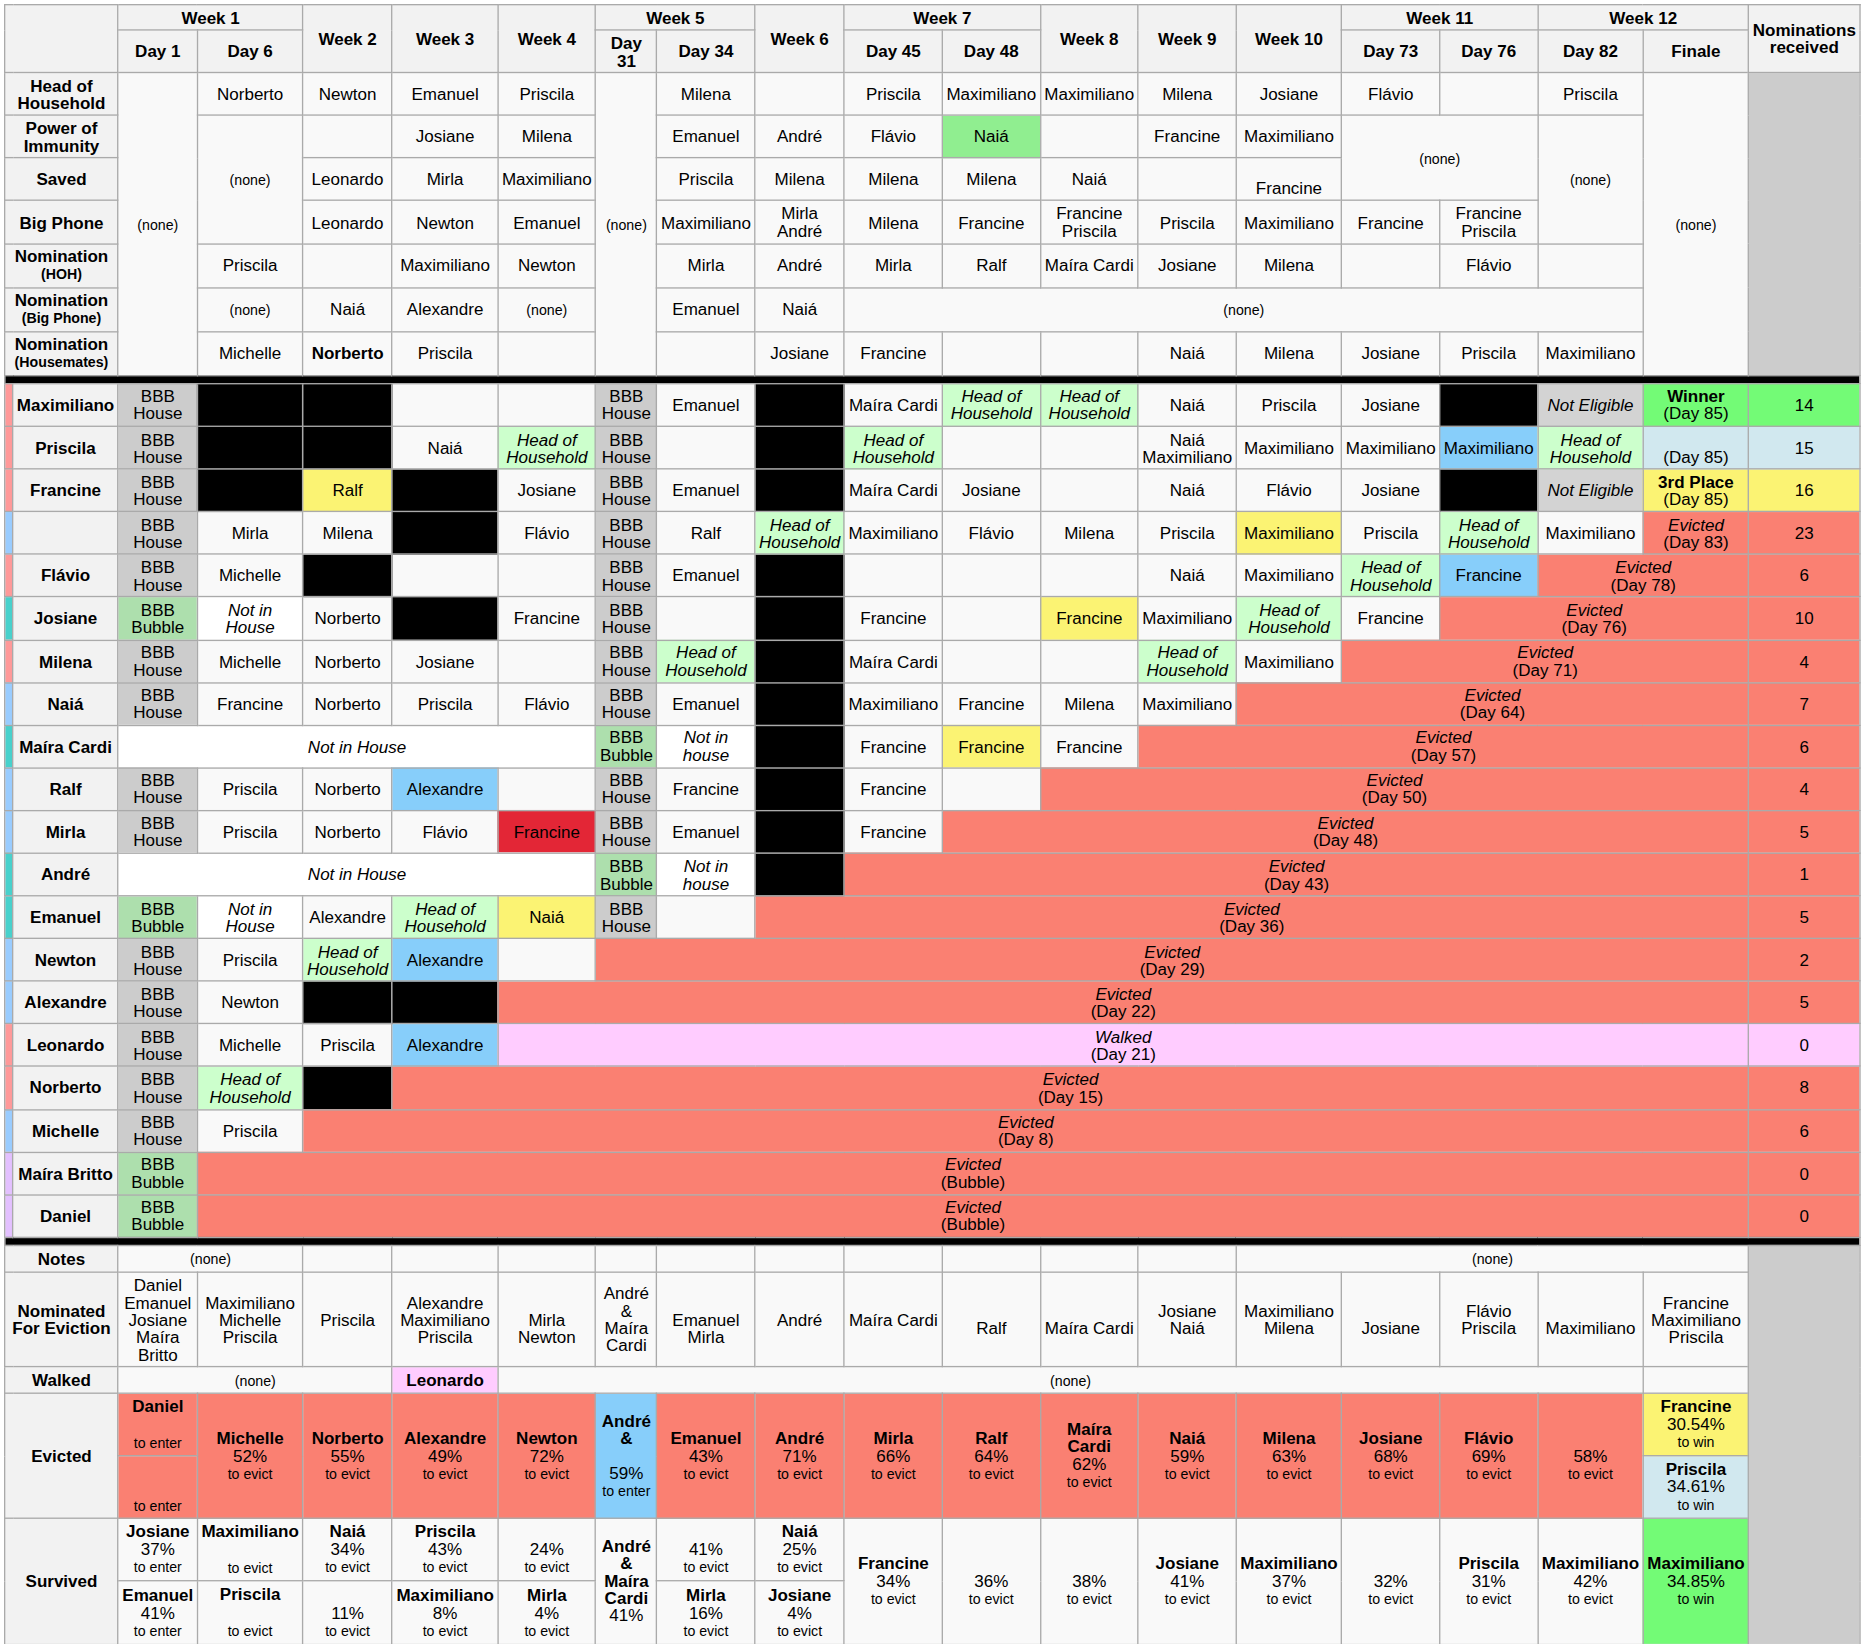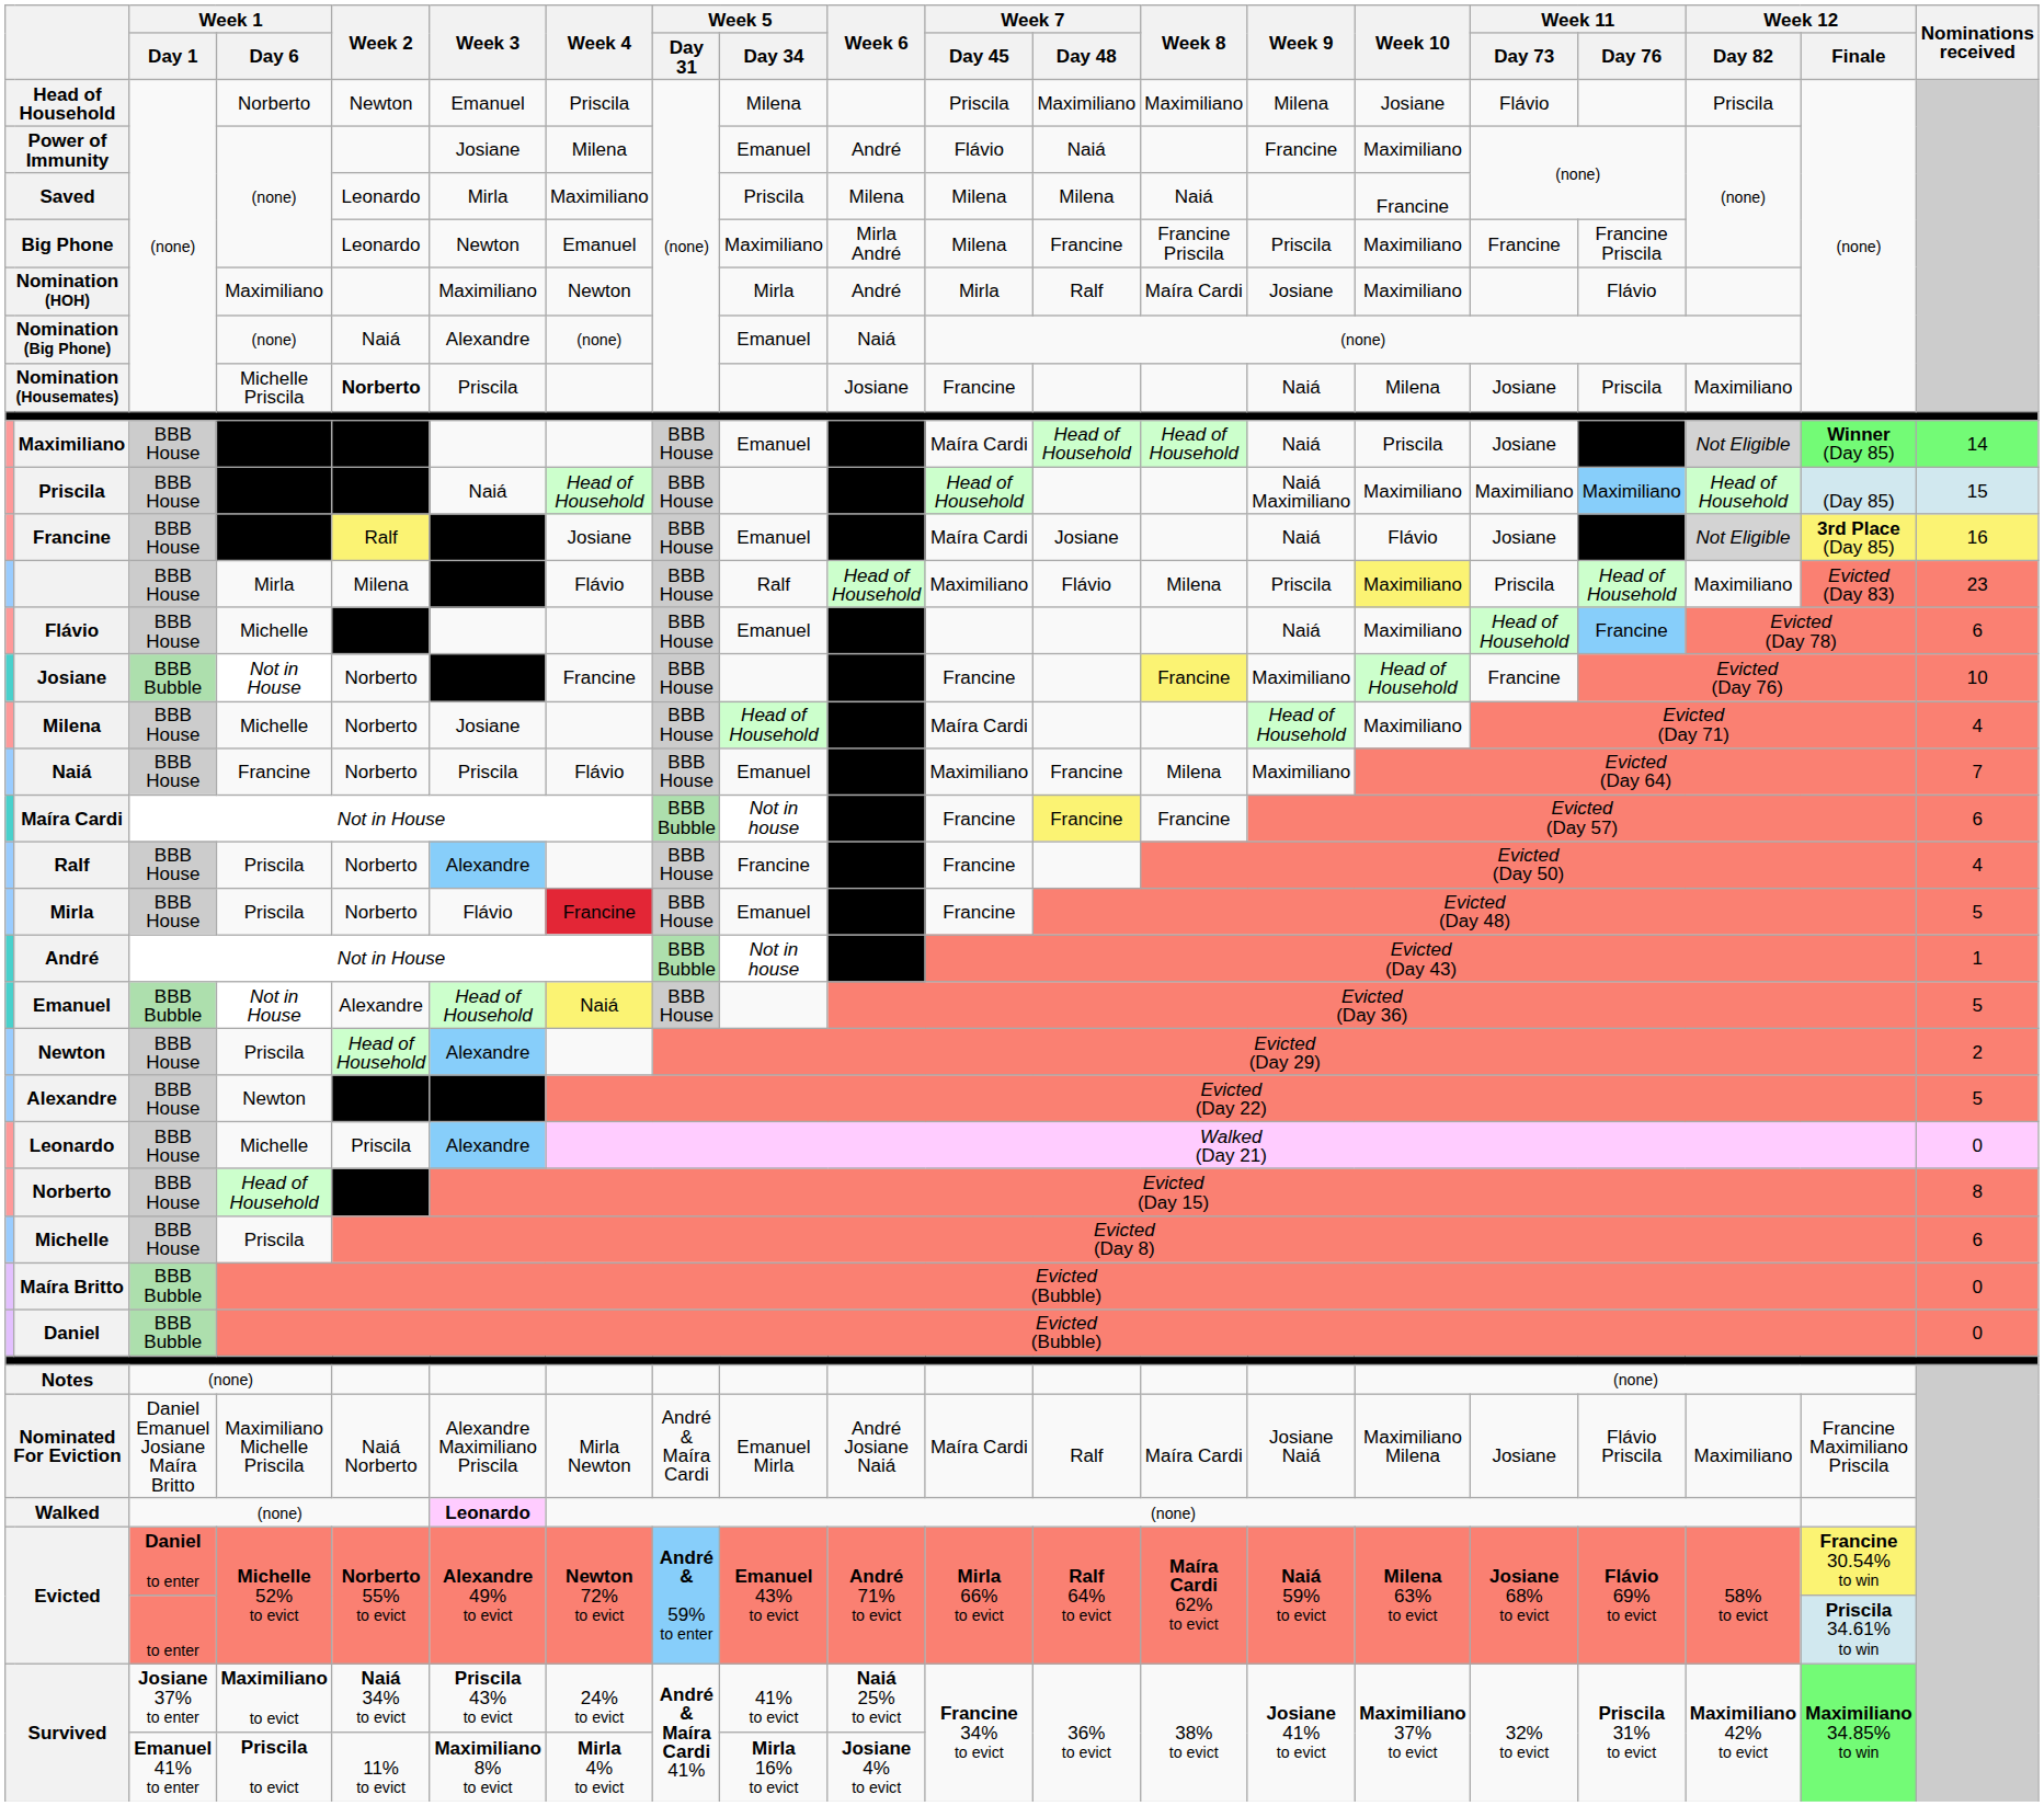Power of Immunity | Week 7 / Day 48: lightgreen background -> no background
Nomination (HOH) | Week 1 / Day 6: Priscila -> Maximiliano
Nomination (HOH) | Week 10: Milena -> Maximiliano
Nomination (Housemates) | Week 1 / Day 6: Michelle -> Michelle Priscila
Nominated For Eviction | Week 2: Priscila -> Naiá Norberto
Nominated For Eviction | Week 6: André -> André Josiane Naiá
